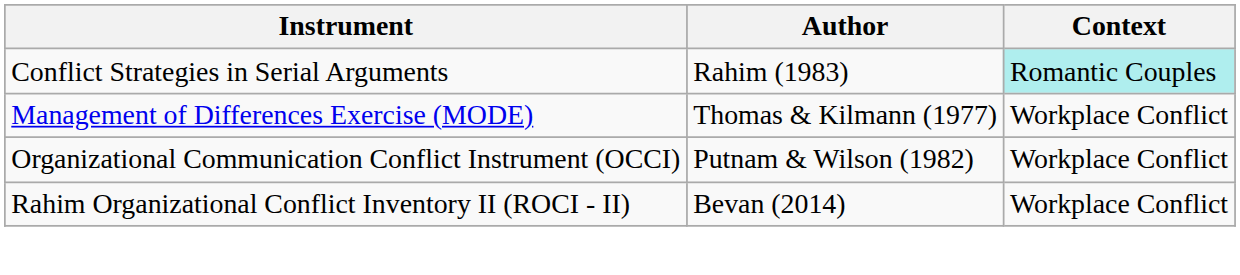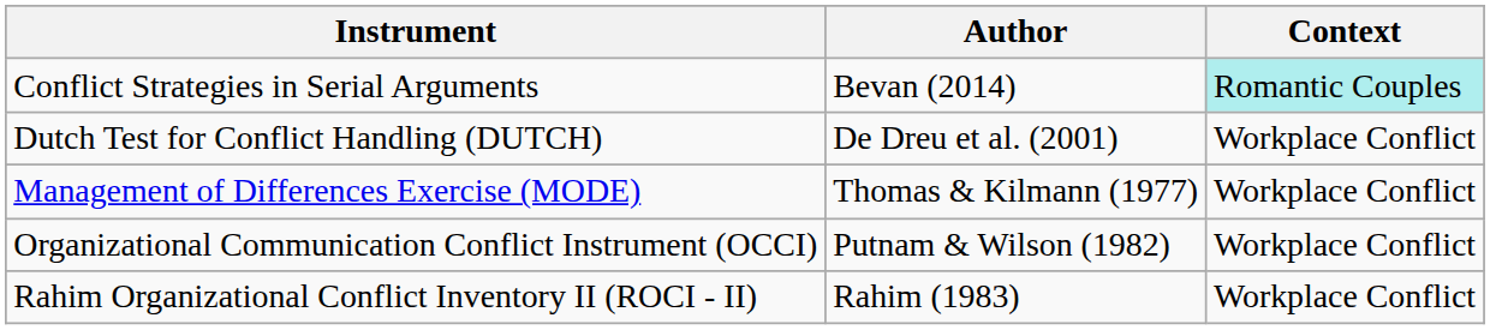Conflict Strategies in Serial Arguments | Author: Rahim (1983) -> Bevan (2014)
+ row: Dutch Test for Conflict Handling (DUTCH) | De Dreu et al. (2001) | Workplace Conflict
Rahim Organizational Conflict Inventory II (ROCI - II) | Author: Bevan (2014) -> Rahim (1983)
